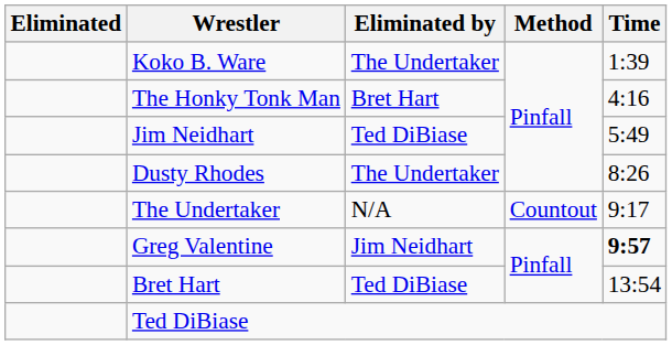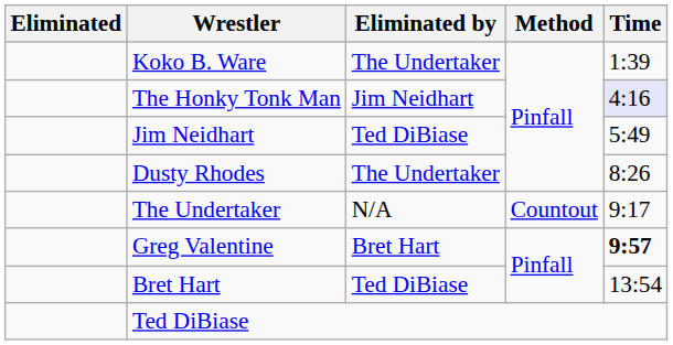The Honky Tonk Man | Eliminated by: Bret Hart -> Jim Neidhart
The Honky Tonk Man | Time: no background -> lavender background
Greg Valentine | Eliminated by: Jim Neidhart -> Bret Hart
